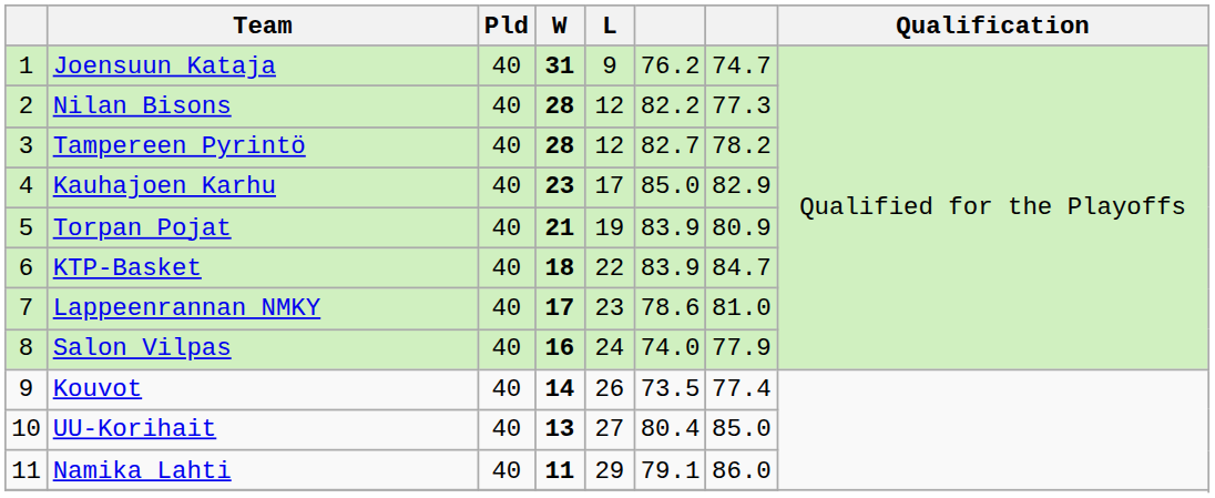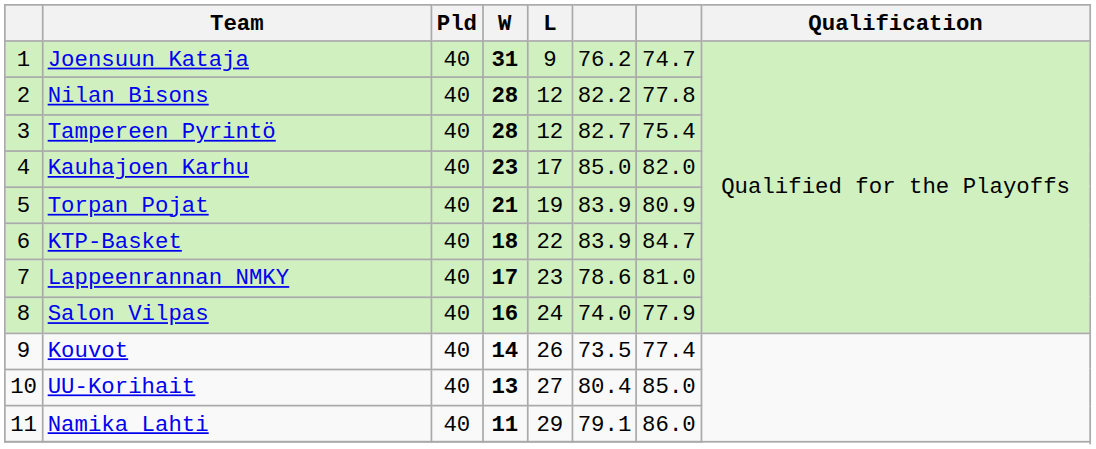Nilan Bisons | column 7: 77.3 -> 77.8
Tampereen Pyrintö | column 7: 78.2 -> 75.4
Kauhajoen Karhu | column 7: 82.9 -> 82.0
